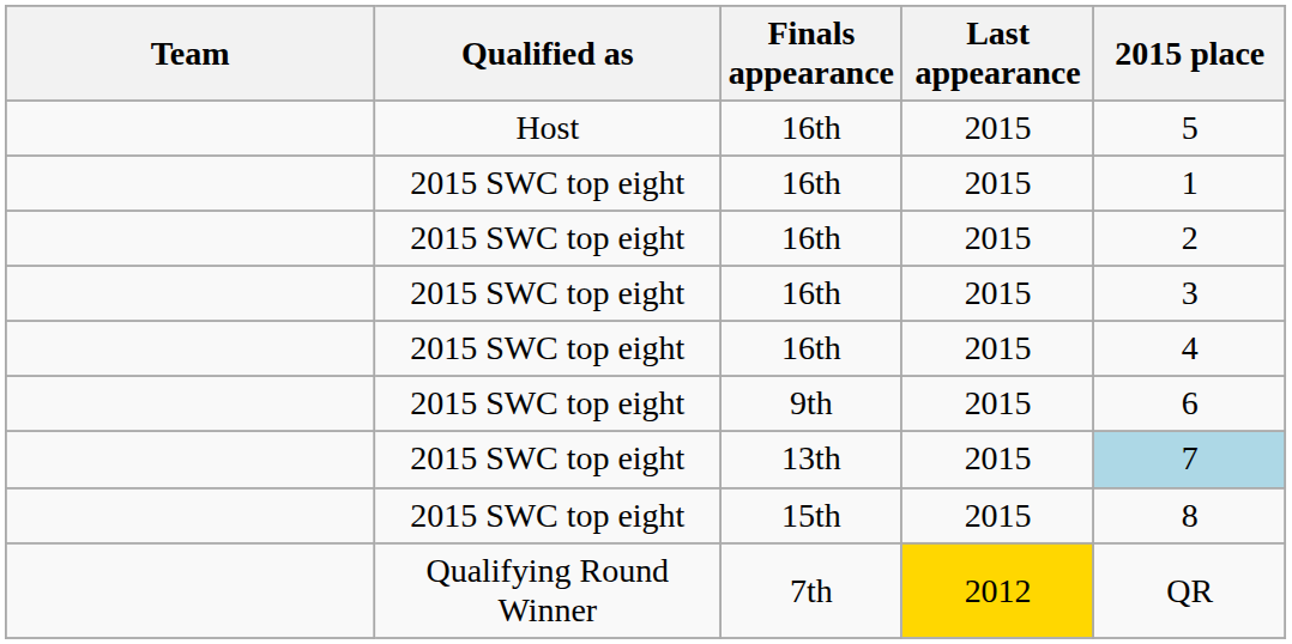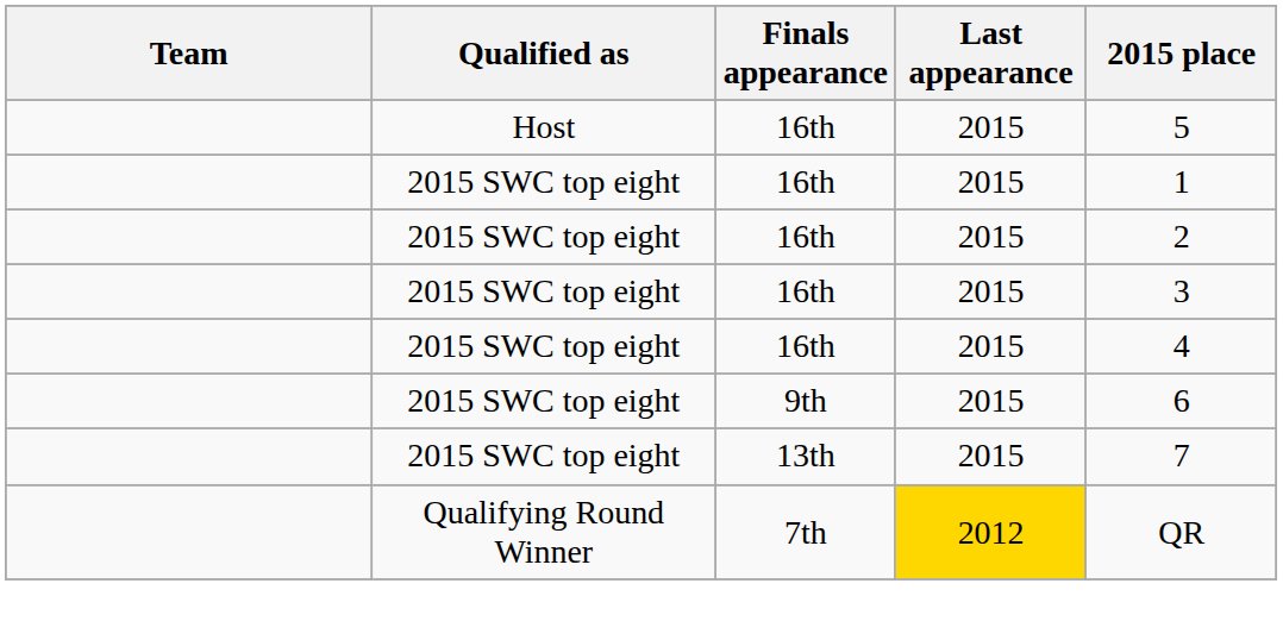13th | 2015 place: lightblue background -> no background
- row: 2015 SWC top eight | 15th | 2015 | 8
